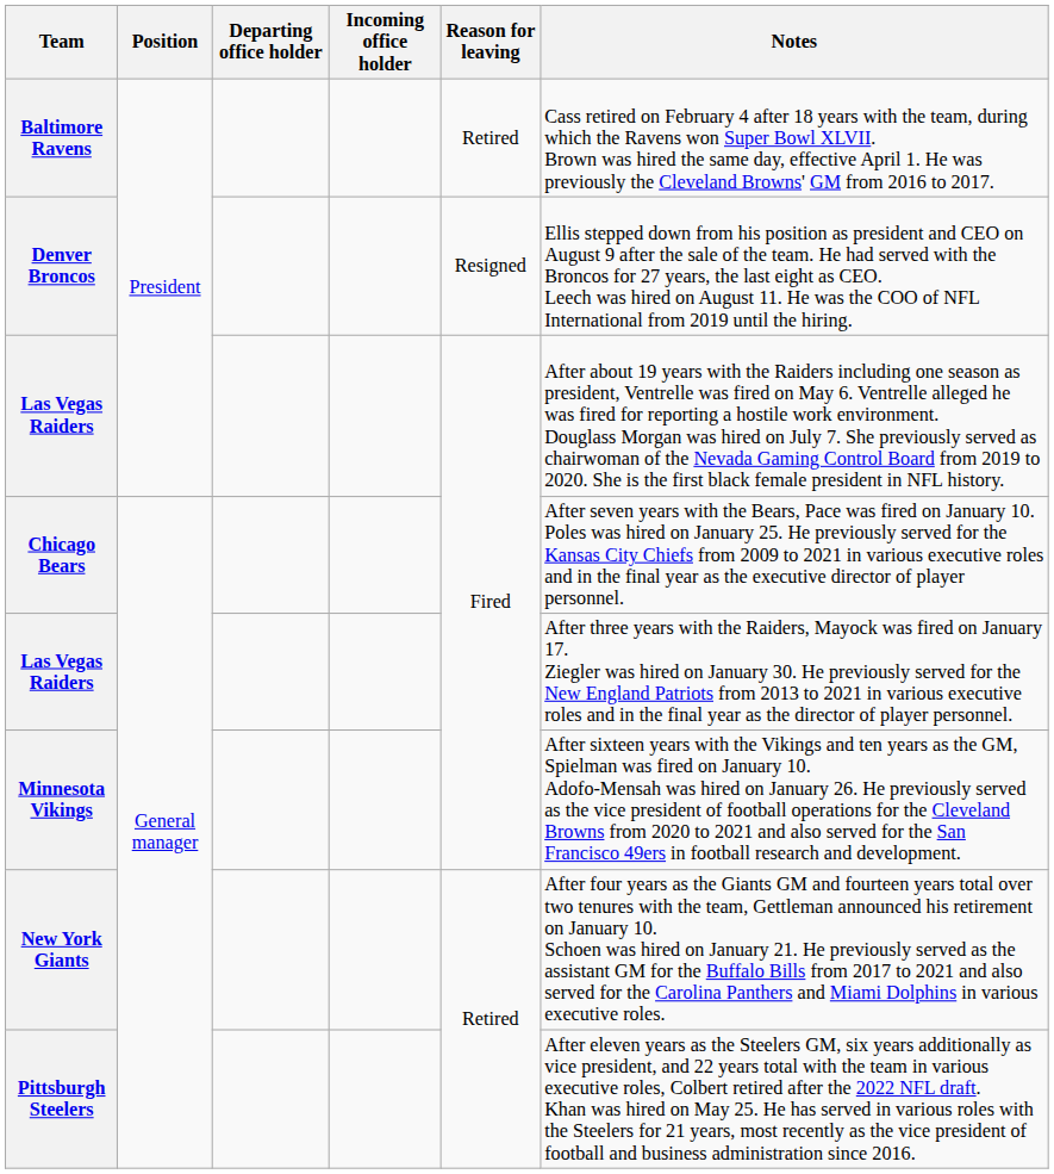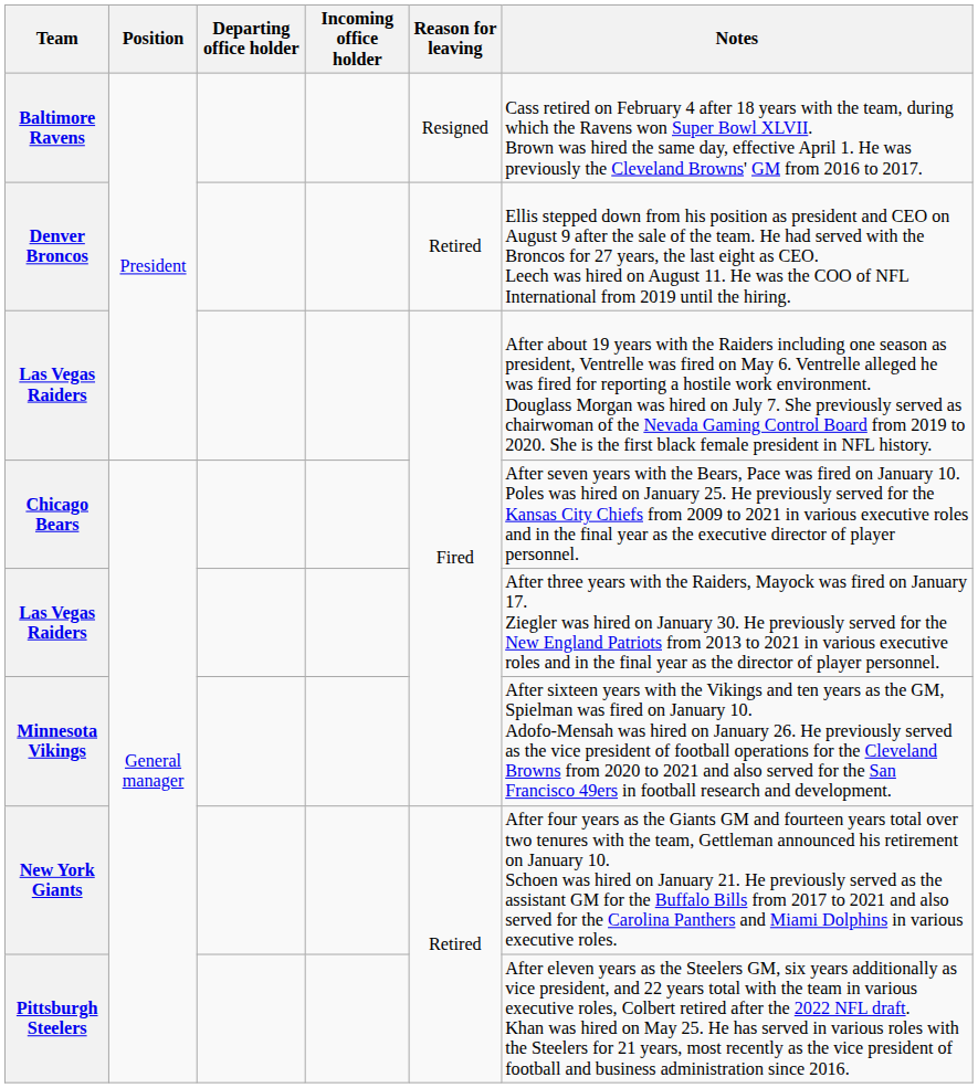Baltimore Ravens | Reason for leaving: Retired -> Resigned
Denver Broncos | Reason for leaving: Resigned -> Retired
